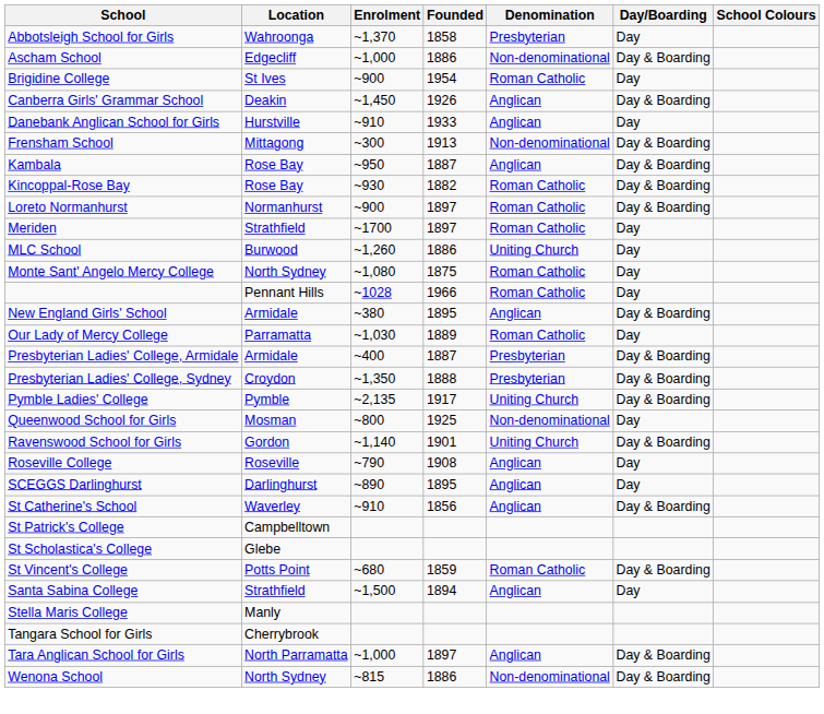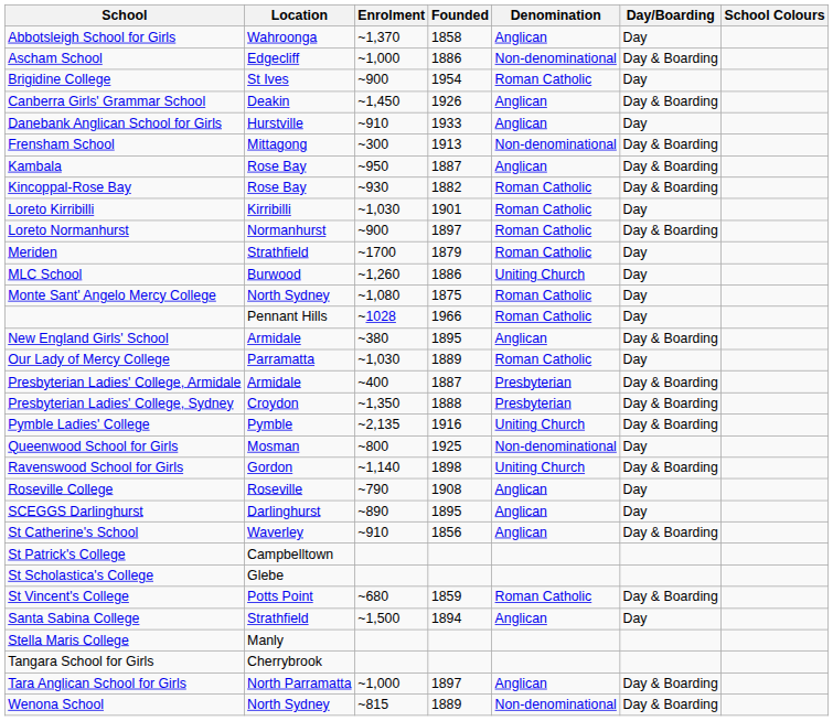Abbotsleigh School for Girls | Denomination: Presbyterian -> Anglican
+ row: Loreto Kirribilli | Kirribilli | ~1,030 | 1901 | Roman Catholic | Day
Meriden | Founded: 1897 -> 1879
Pymble Ladies' College | Founded: 1917 -> 1916
Ravenswood School for Girls | Founded: 1901 -> 1898
Wenona School | Founded: 1886 -> 1889
